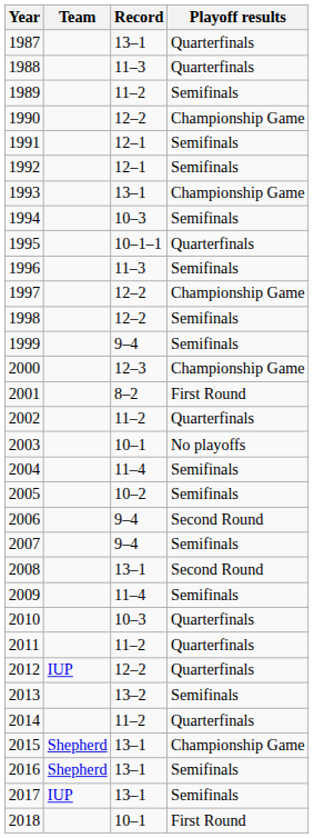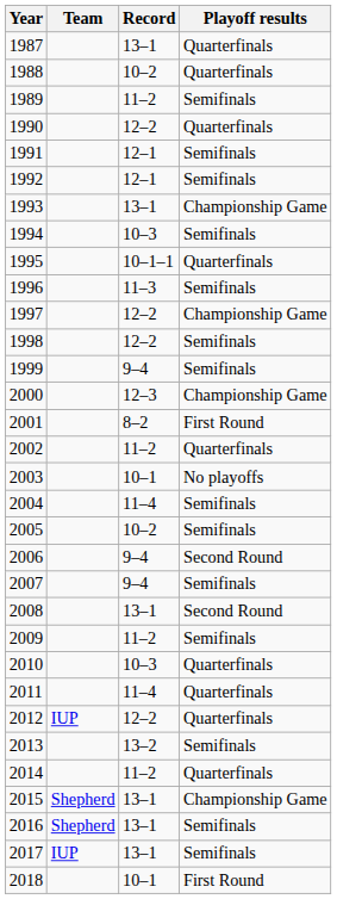1988 | Record: 11–3 -> 10–2
1990 | Playoff results: Championship Game -> Quarterfinals
2009 | Record: 11–4 -> 11–2
2011 | Record: 11–2 -> 11–4
